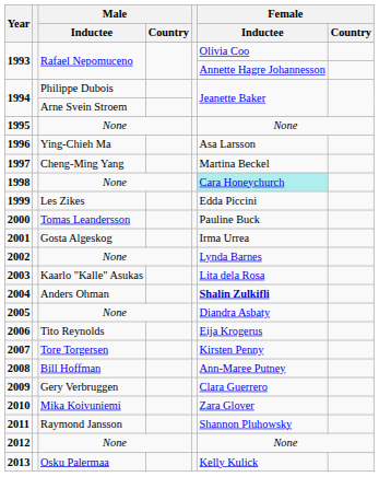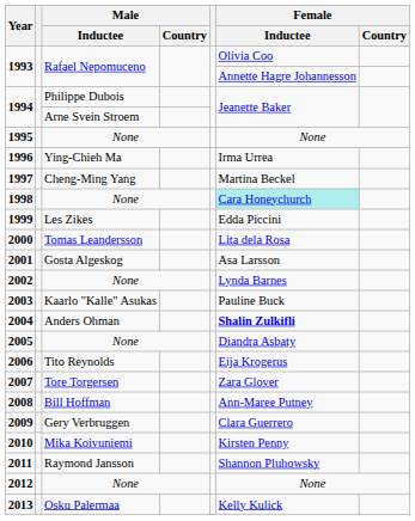1996 | Female / Inductee: Asa Larsson -> Irma Urrea
2000 | Female / Inductee: Pauline Buck -> Lita dela Rosa
2001 | Female / Inductee: Irma Urrea -> Asa Larsson
2003 | Female / Inductee: Lita dela Rosa -> Pauline Buck
2007 | Female / Inductee: Kirsten Penny -> Zara Glover
2010 | Female / Inductee: Zara Glover -> Kirsten Penny
